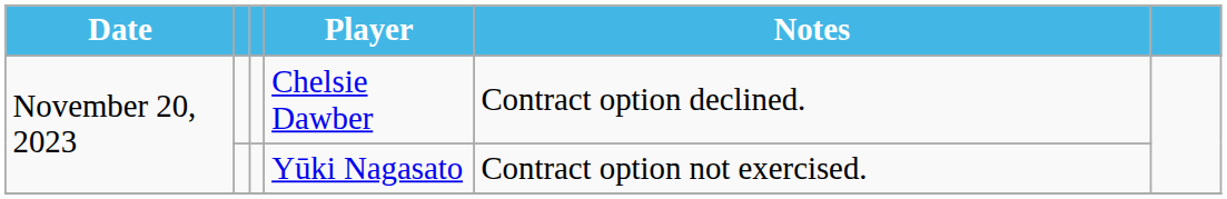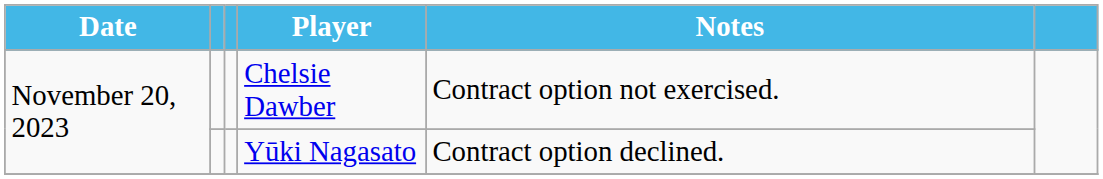Chelsie Dawber | Notes: Contract option declined. -> Contract option not exercised.
Yūki Nagasato | Notes: Contract option not exercised. -> Contract option declined.
